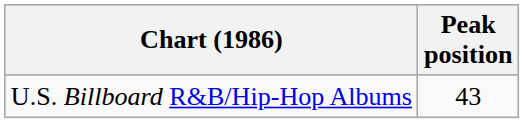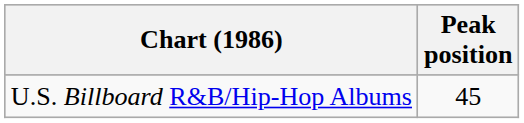U.S. Billboard R&B/Hip-Hop Albums | Peak position: 43 -> 45
